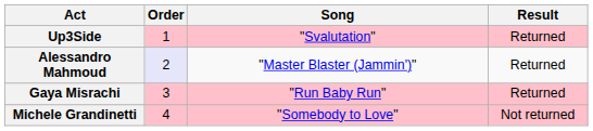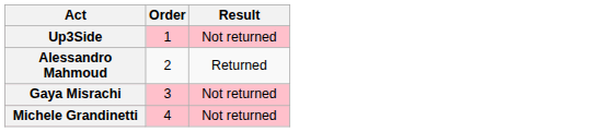- column: Song | "Svalutation" | "Master Blaster (Jammin')" | "Run Baby Run" | "Somebody to Love"
Up3Side | Result: Returned -> Not returned
Alessandro Mahmoud | Order: lavender background -> no background
Gaya Misrachi | Result: Returned -> Not returned
